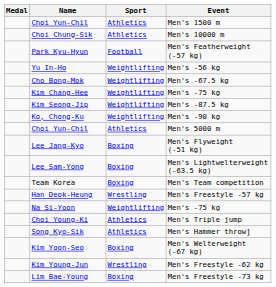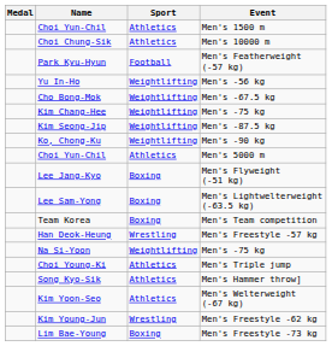Kim Yoon-Seo | Sport: Boxing -> Athletics
